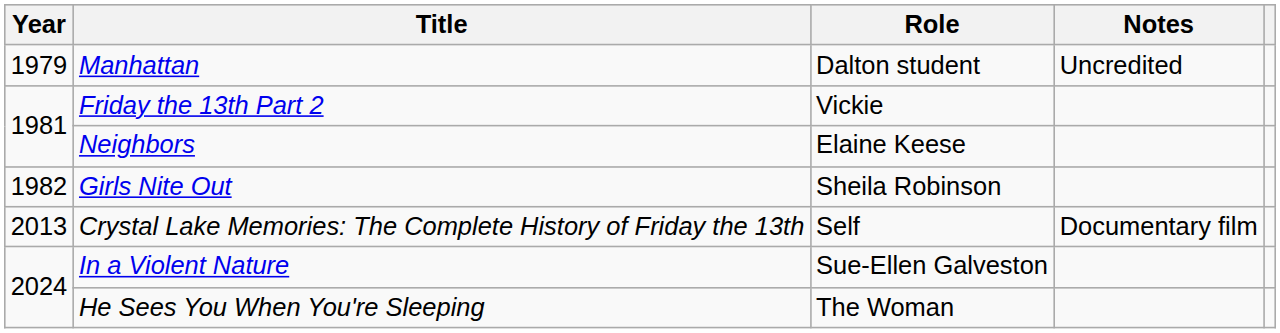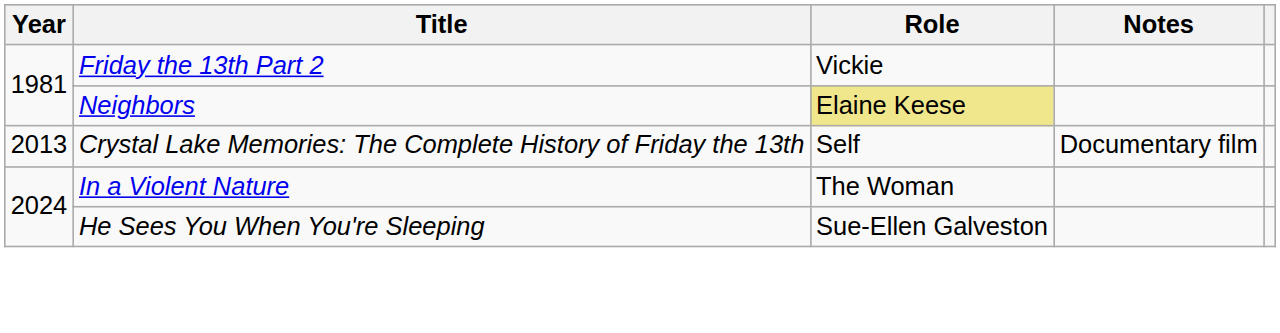- row: 1979 | Manhattan | Dalton student | Uncredited
Neighbors | Role: no background -> khaki background
- row: 1982 | Girls Nite Out | Sheila Robinson
In a Violent Nature | Role: Sue-Ellen Galveston -> The Woman
He Sees You When You're Sleeping | Role: The Woman -> Sue-Ellen Galveston
